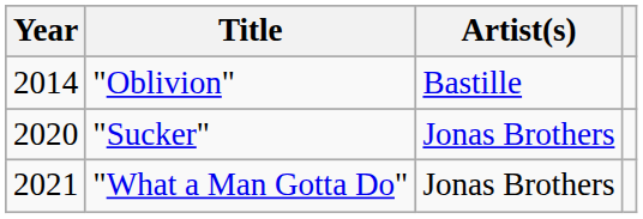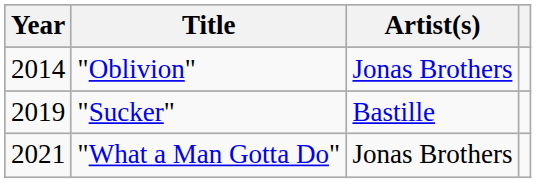"Oblivion" | Artist(s): Bastille -> Jonas Brothers
"Sucker" | Year: 2020 -> 2019
"Sucker" | Artist(s): Jonas Brothers -> Bastille
